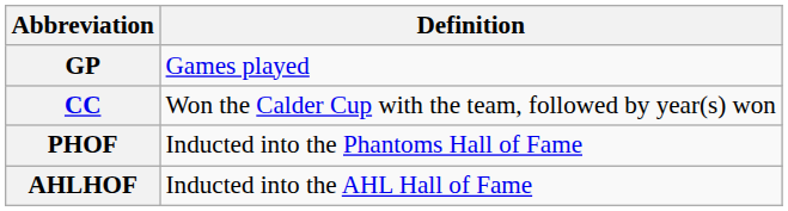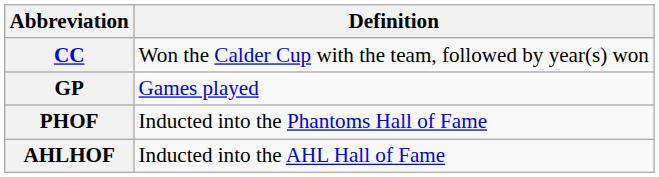rows swapped: GP <-> CC
